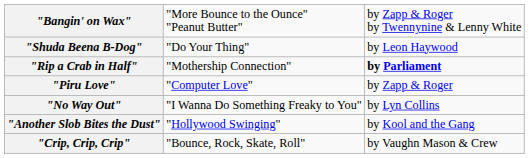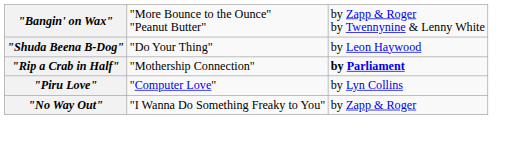"Piru Love" | column 3: by Zapp & Roger -> by Lyn Collins
"No Way Out" | column 3: by Lyn Collins -> by Zapp & Roger
- row: "Another Slob Bites the Dust" | "Hollywood Swinging" | by Kool and the Gang
- row: "Crip, Crip, Crip" | "Bounce, Rock, Skate, Roll" | by Vaughn Mason & Crew
